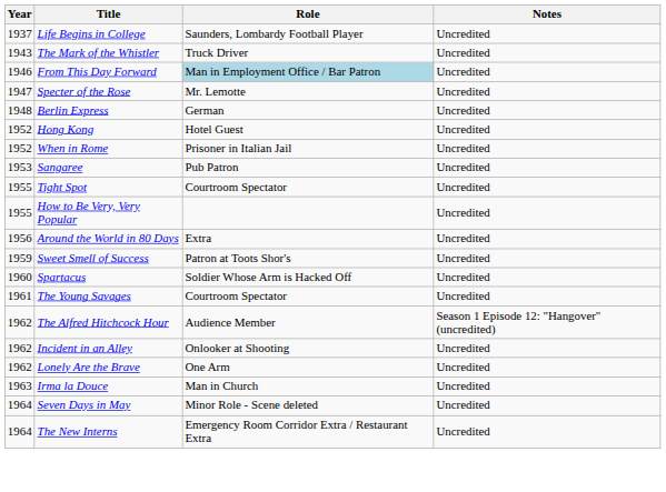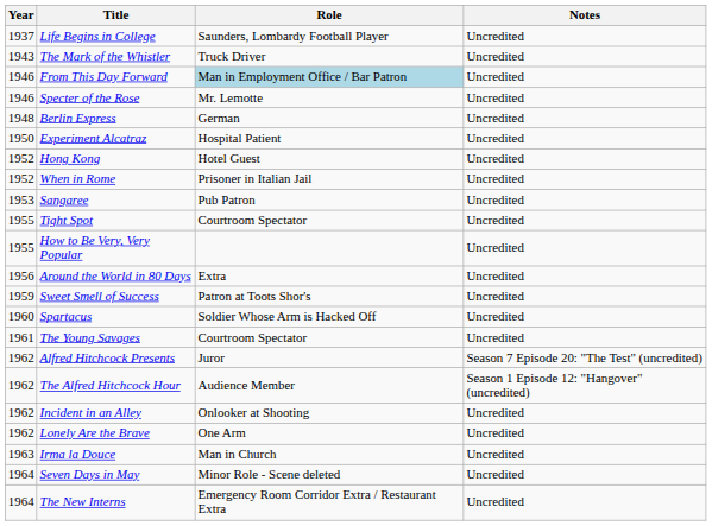Specter of the Rose | Year: 1947 -> 1946
+ row: 1950 | Experiment Alcatraz | Hospital Patient | Uncredited
+ row: 1962 | Alfred Hitchcock Presents | Juror | Season 7 Episode 20: "The Test" (uncredited)
